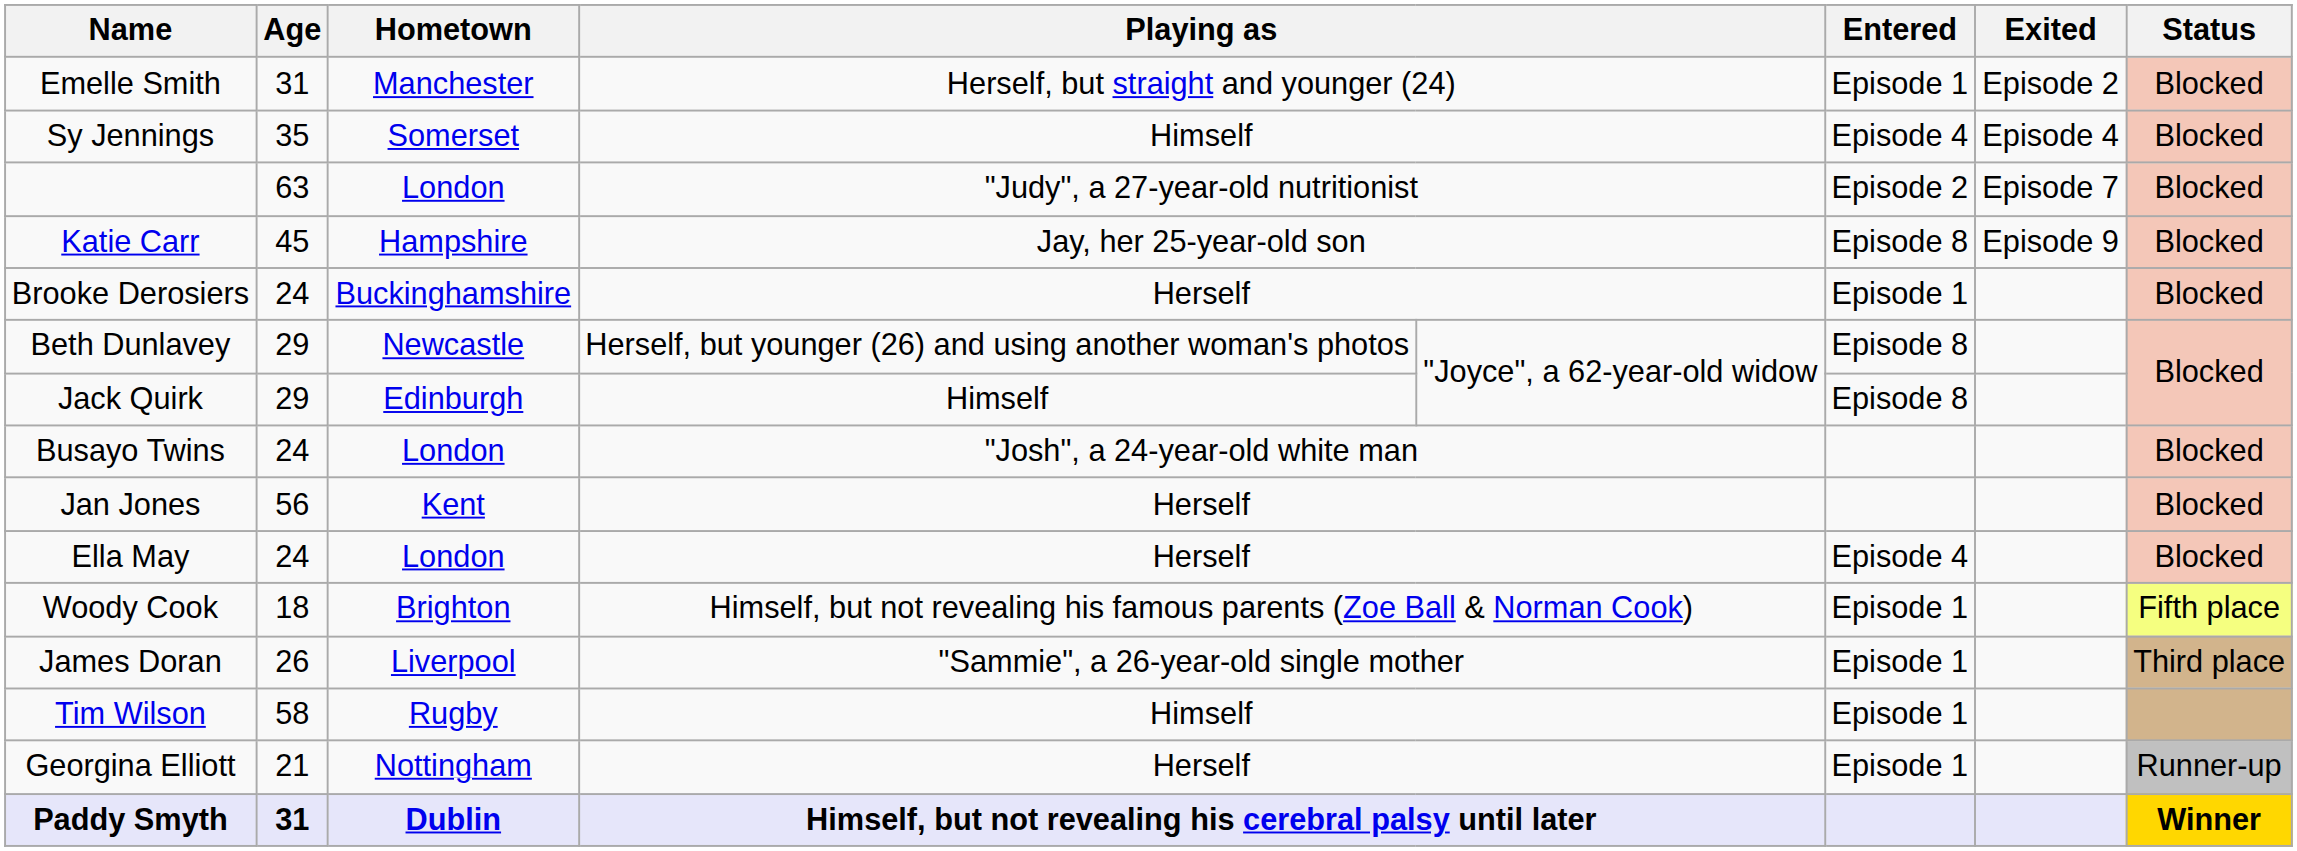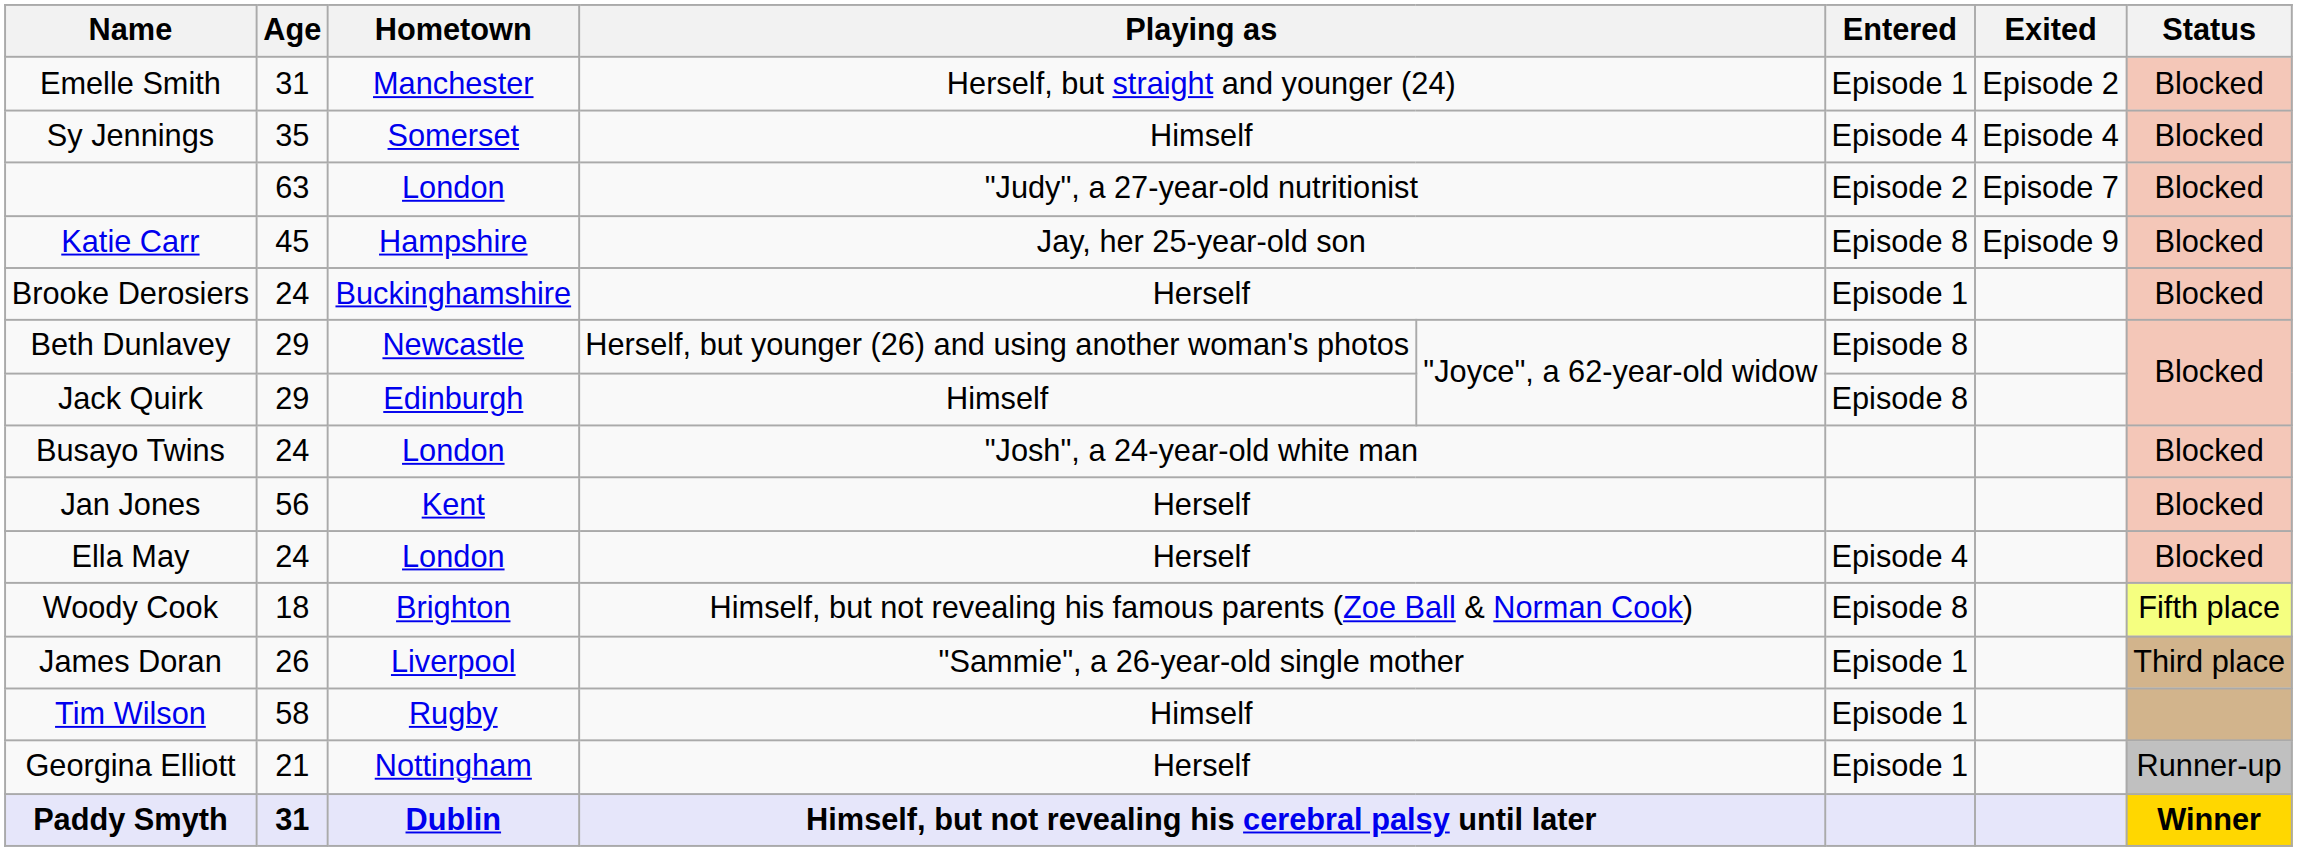Woody Cook | Entered: Episode 1 -> Episode 8
